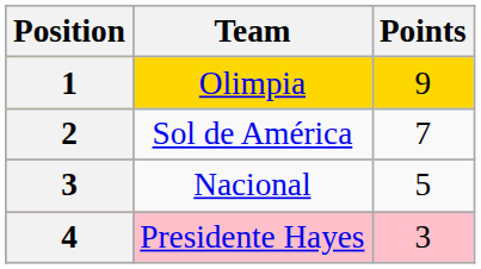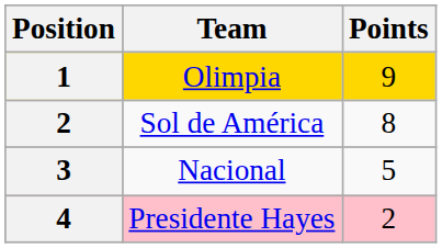Sol de América | Points: 7 -> 8
Presidente Hayes | Points: 3 -> 2
